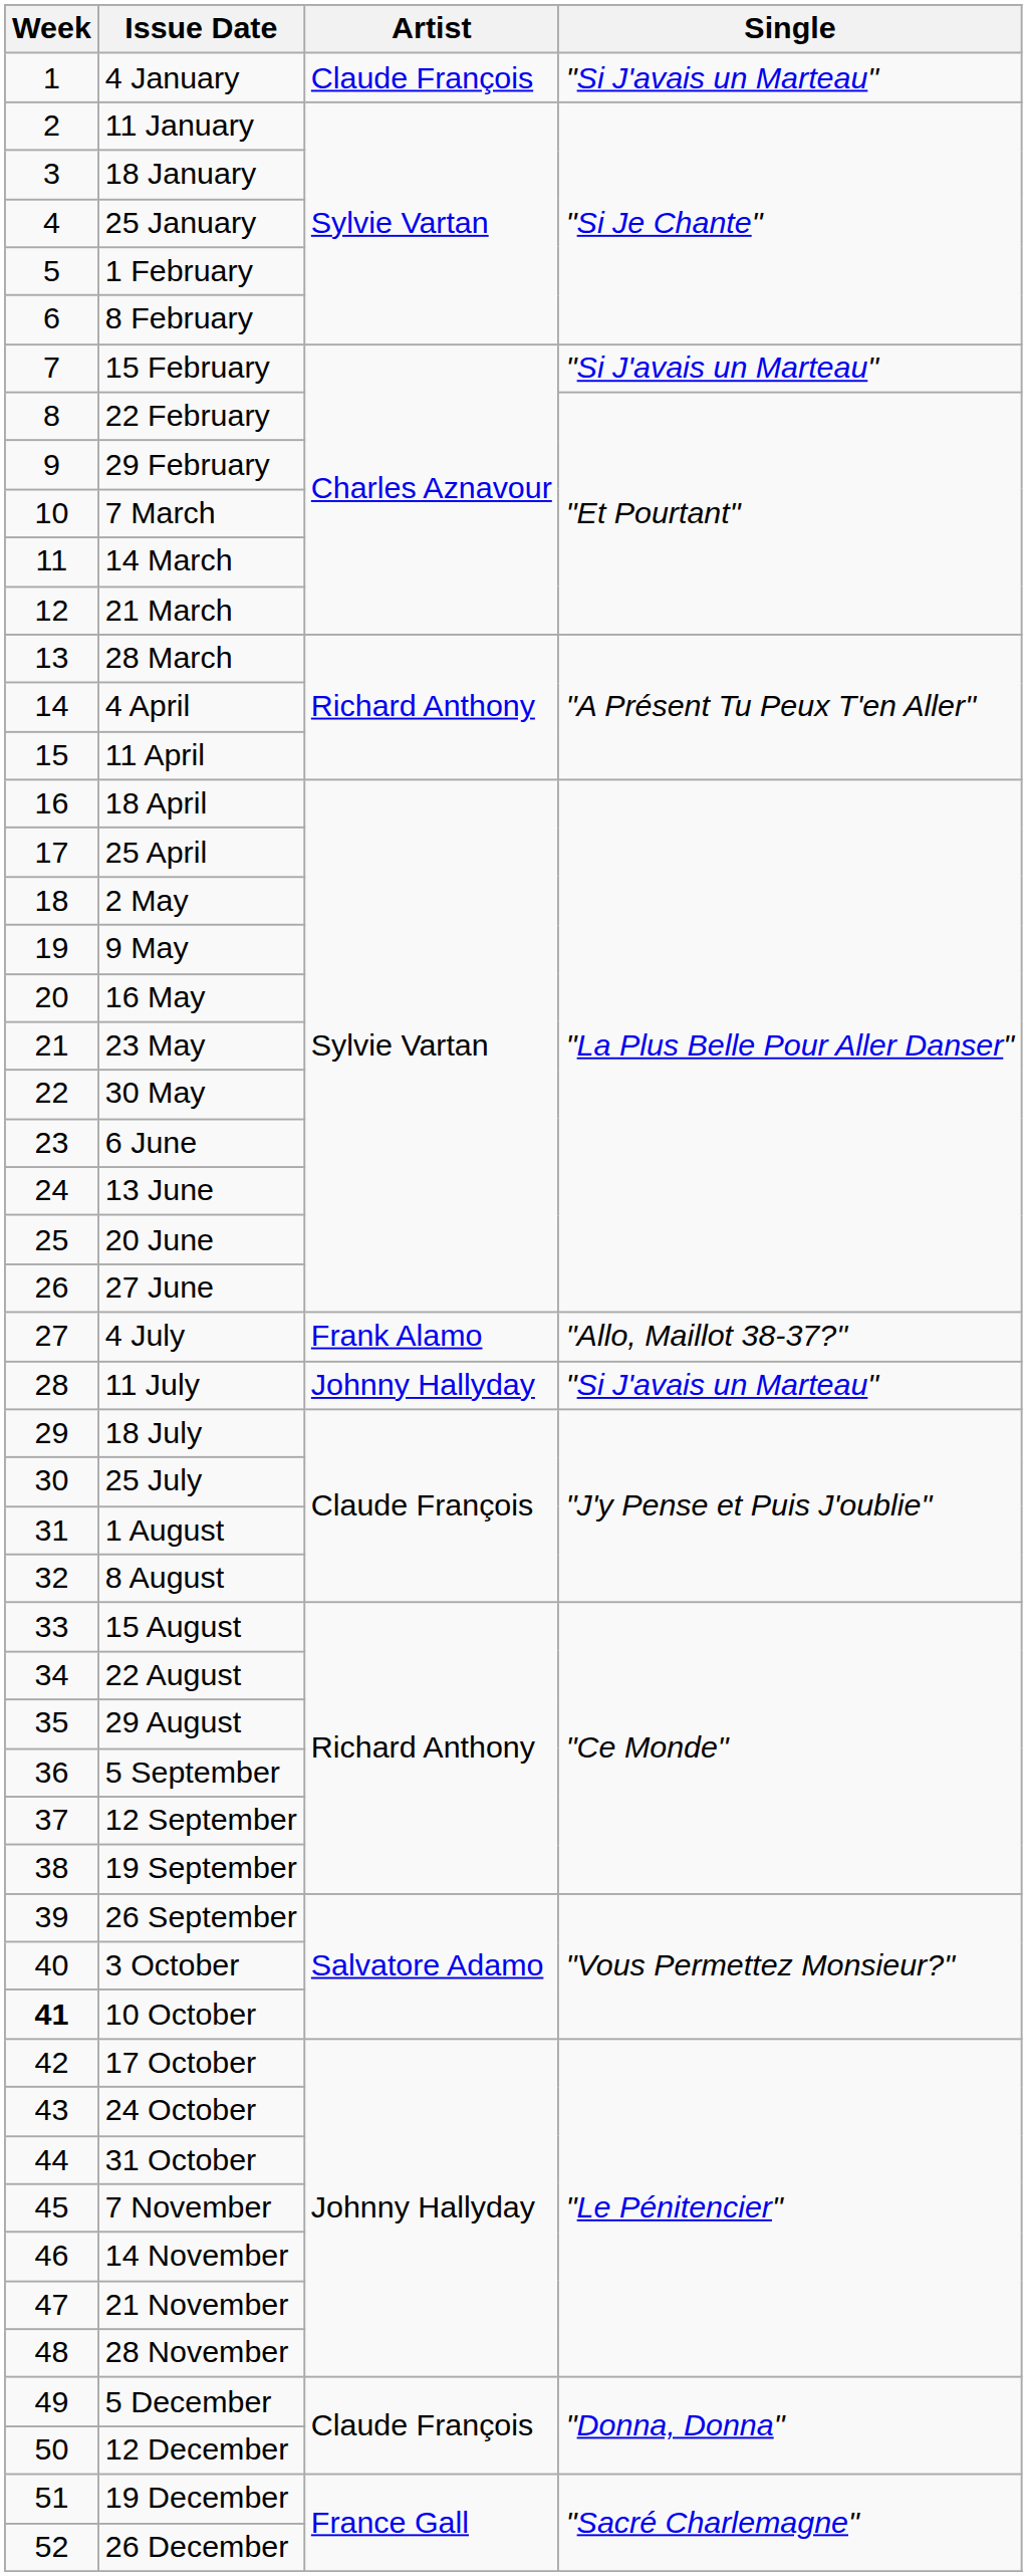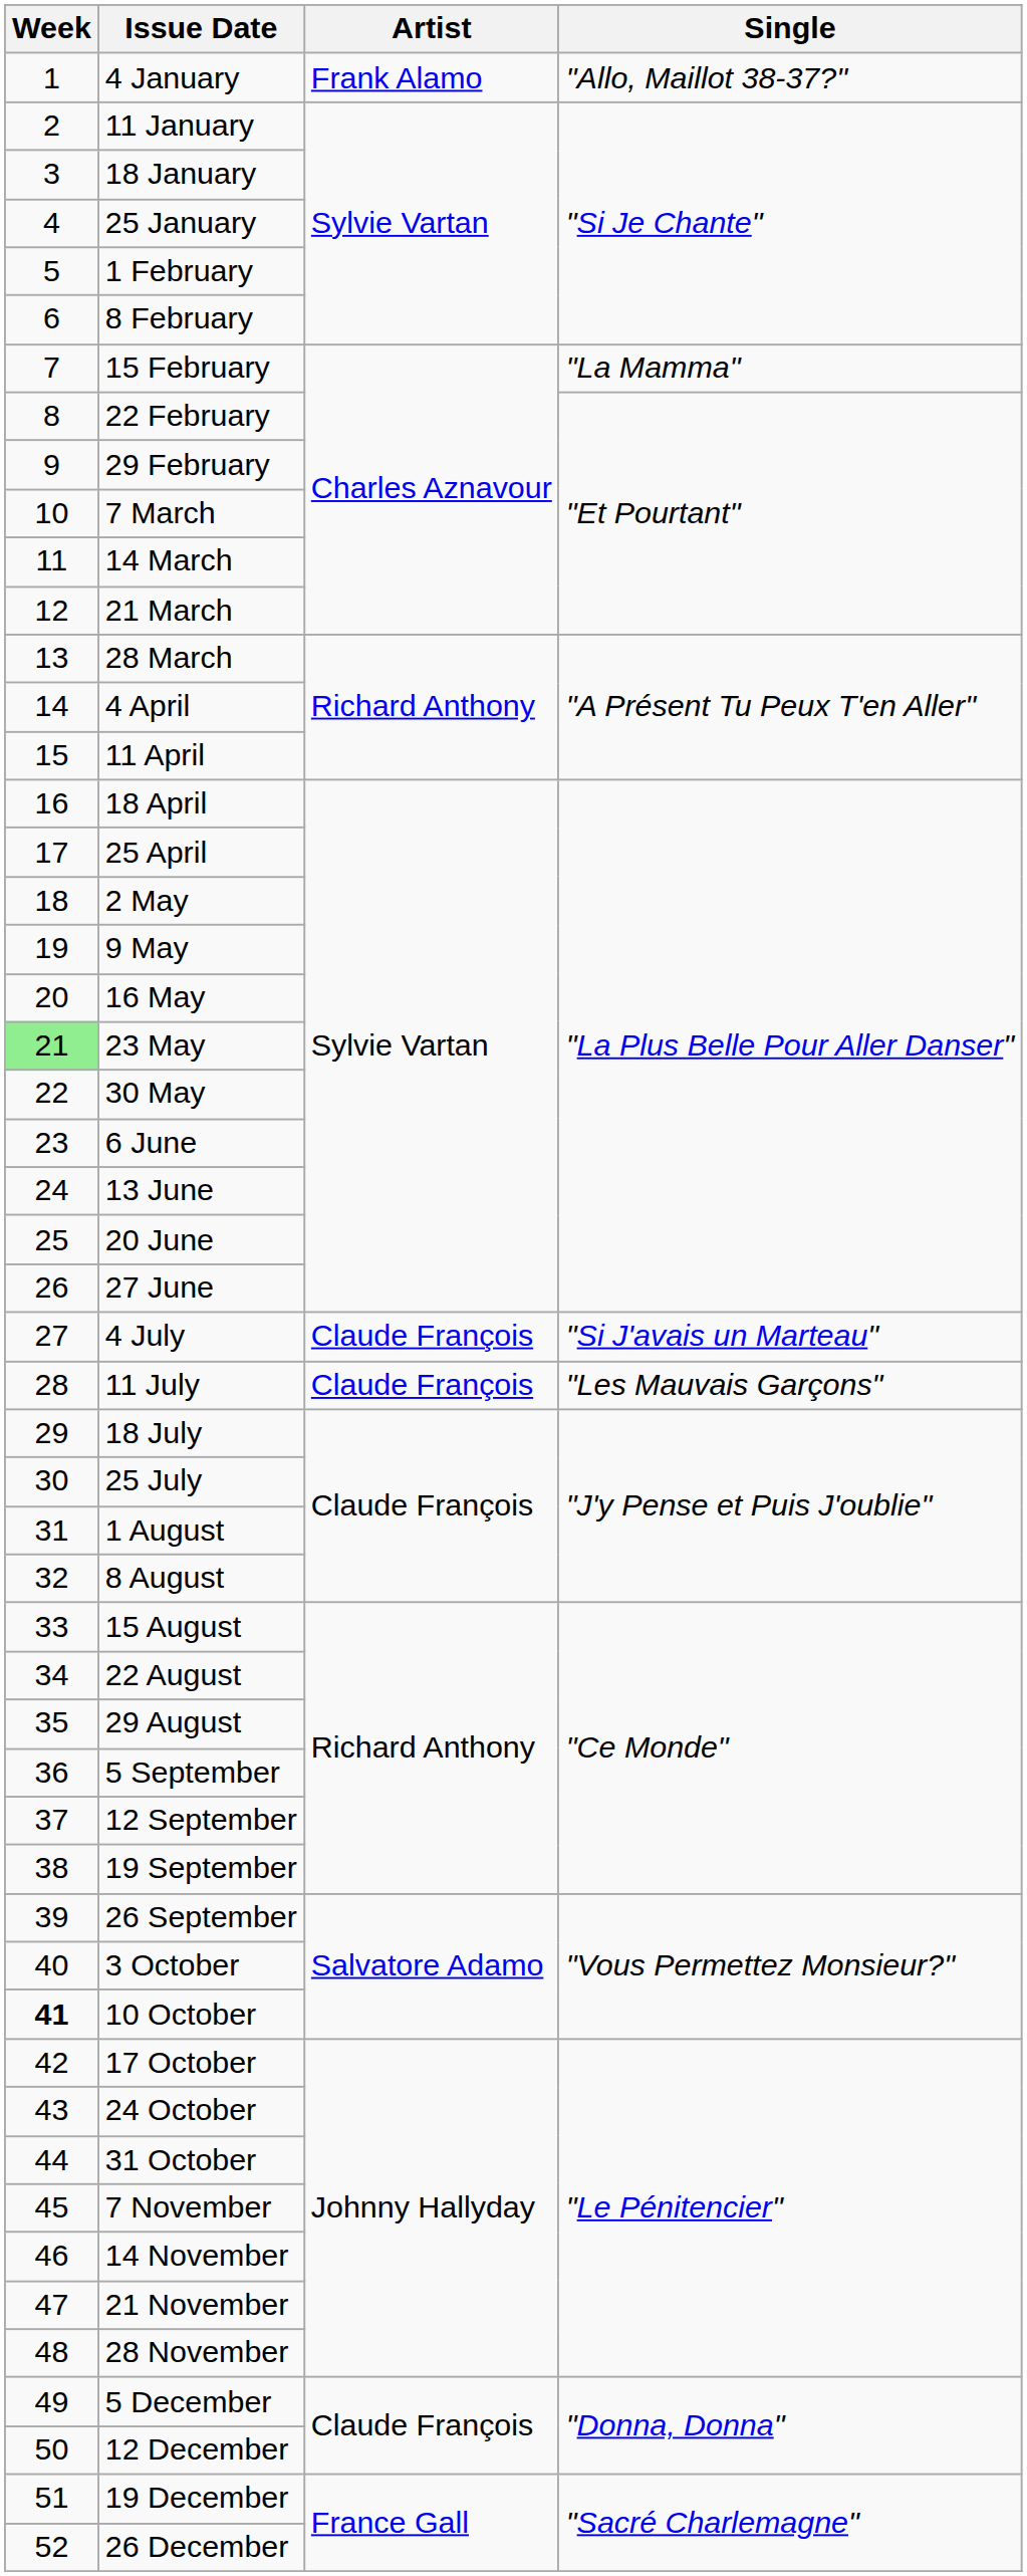4 January | Artist: Claude François -> Frank Alamo
4 January | Single: "Si J'avais un Marteau" -> "Allo, Maillot 38-37?"
15 February | Single: "Si J'avais un Marteau" -> "La Mamma"
23 May | Week: no background -> lightgreen background
4 July | Artist: Frank Alamo -> Claude François
4 July | Single: "Allo, Maillot 38-37?" -> "Si J'avais un Marteau"
11 July | Artist: Johnny Hallyday -> Claude François
11 July | Single: "Si J'avais un Marteau" -> "Les Mauvais Garçons"
